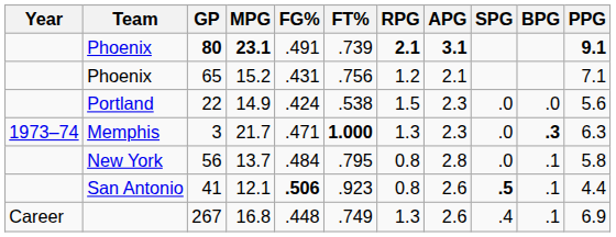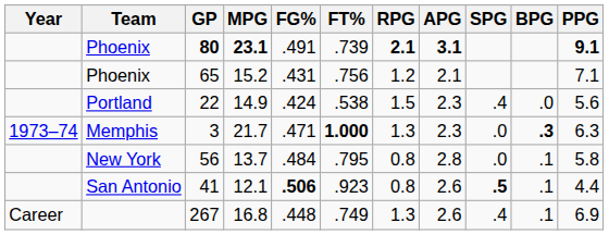22 | SPG: .0 -> .4
